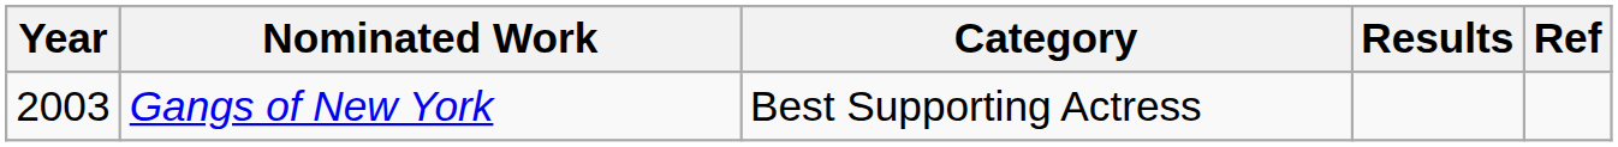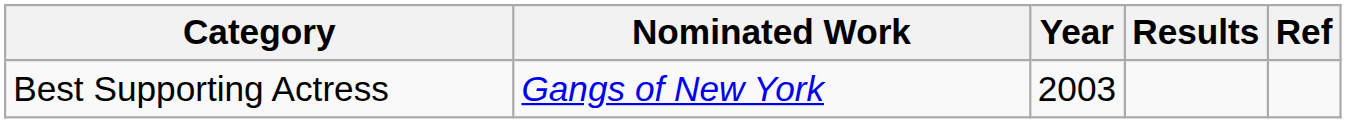columns swapped: Year <-> Category
